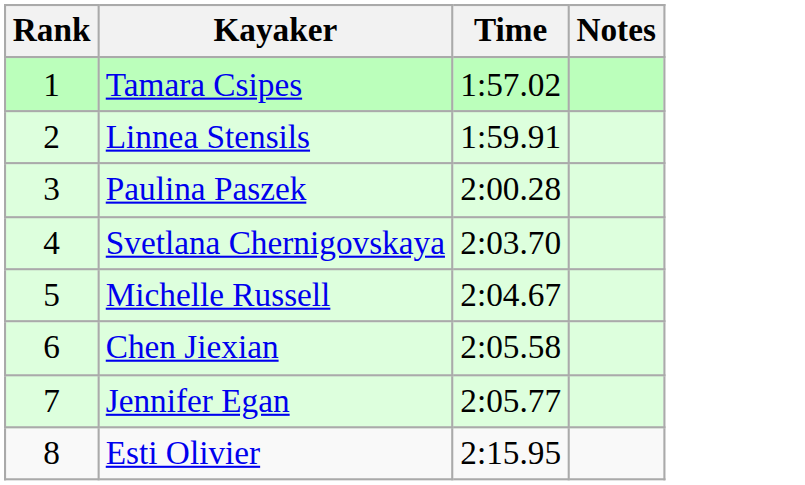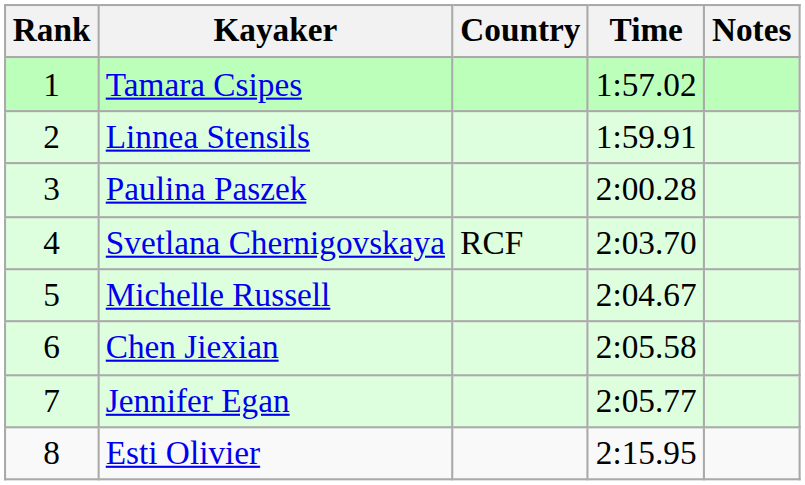+ column: Country | RCF
